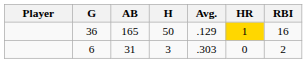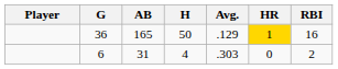6 | H: 3 -> 4
